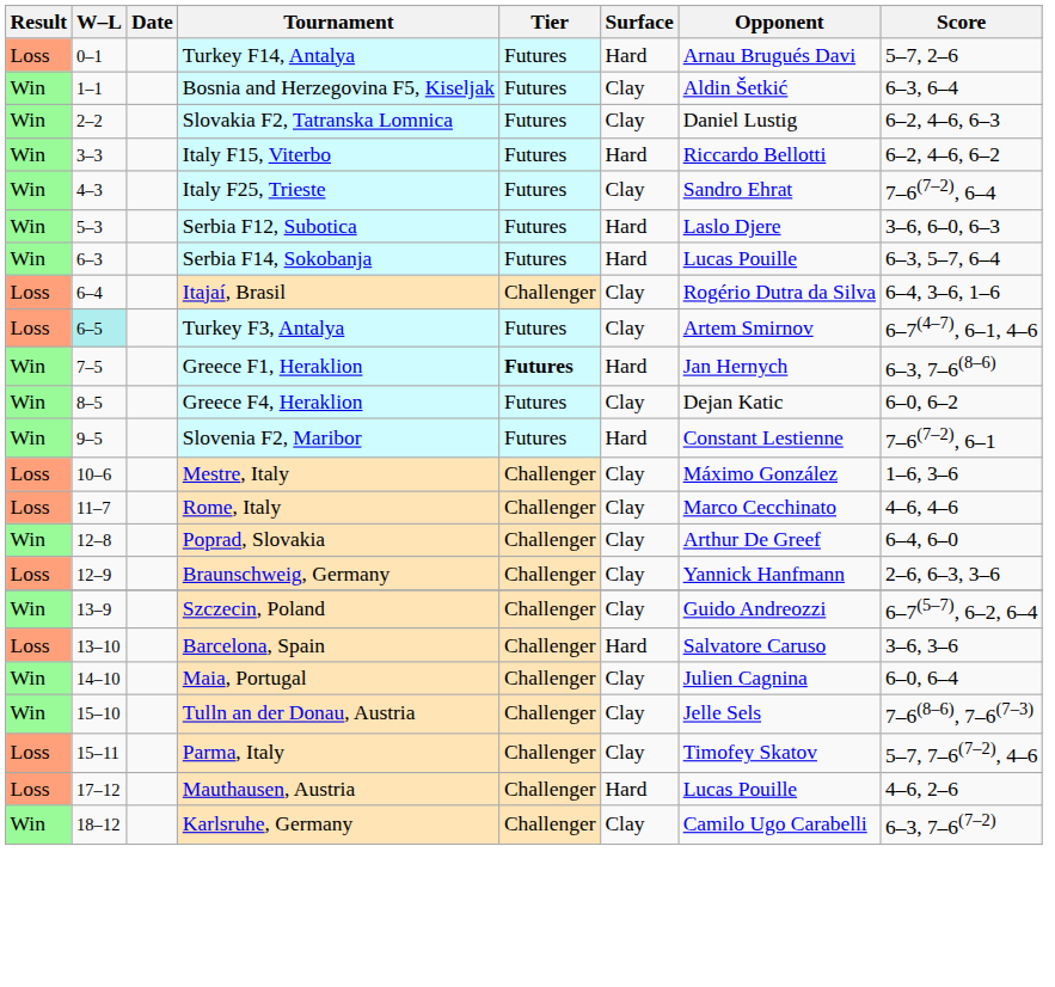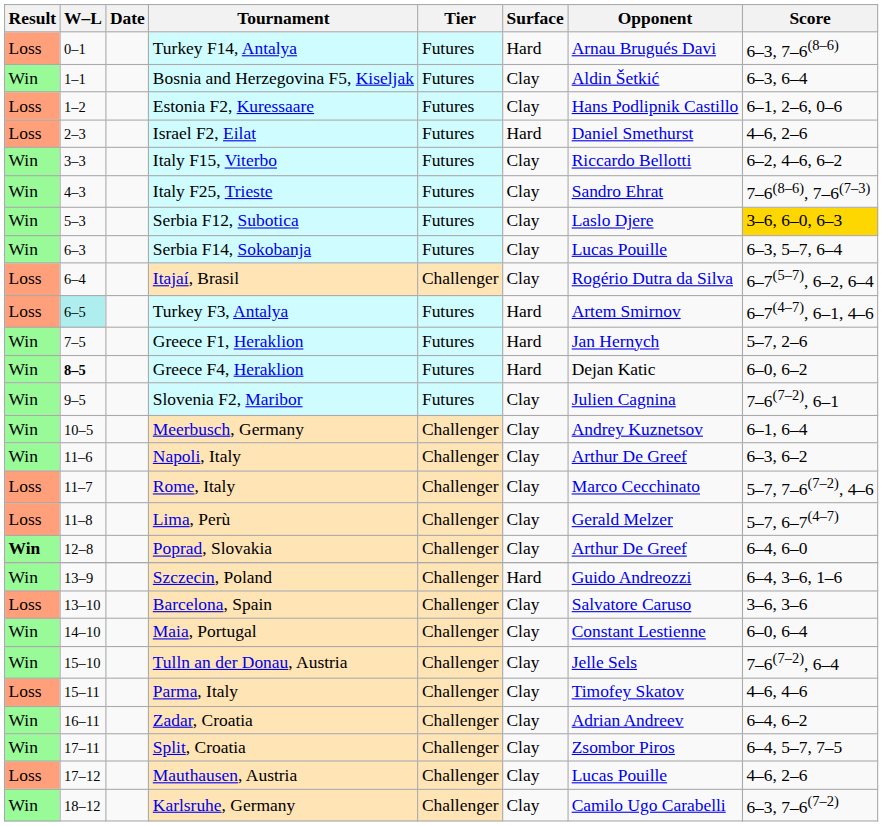Turkey F14, Antalya | Score: 5–7, 2–6 -> 6–3, 7–6(8–6)
+ row: Loss | 1–2 | Estonia F2, Kuressaare | Futures | Clay | Hans Podlipnik Castillo | 6–1, 2–6, 0–6
- row: Win | 2–2 | Slovakia F2, Tatranska Lomnica | Futures | Clay | Daniel Lustig | 6–2, 4–6, 6–3
+ row: Loss | 2–3 | Israel F2, Eilat | Futures | Hard | Daniel Smethurst | 4–6, 2–6
Italy F15, Viterbo | Surface: Hard -> Clay
Italy F25, Trieste | Score: 7–6(7–2), 6–4 -> 7–6(8–6), 7–6(7–3)
Serbia F12, Subotica | Surface: Hard -> Clay
Serbia F12, Subotica | Score: no background -> gold background
Serbia F14, Sokobanja | Surface: Hard -> Clay
Itajaí, Brasil | Score: 6–4, 3–6, 1–6 -> 6–7(5–7), 6–2, 6–4
Turkey F3, Antalya | Surface: Clay -> Hard
Greece F1, Heraklion | Tier: bold -> normal
Greece F1, Heraklion | Score: 6–3, 7–6(8–6) -> 5–7, 2–6
Greece F4, Heraklion | W–L: normal -> bold
Greece F4, Heraklion | Surface: Clay -> Hard
Slovenia F2, Maribor | Surface: Hard -> Clay
Slovenia F2, Maribor | Opponent: Constant Lestienne -> Julien Cagnina
+ row: Win | 10–5 | Meerbusch, Germany | Challenger | Clay | Andrey Kuznetsov | 6–1, 6–4
- row: Loss | 10–6 | Mestre, Italy | Challenger | Clay | Máximo González | 1–6, 3–6
+ row: Win | 11–6 | Napoli, Italy | Challenger | Clay | Arthur De Greef | 6–3, 6–2
Rome, Italy | Score: 4–6, 4–6 -> 5–7, 7–6(7–2), 4–6
+ row: Loss | 11–8 | Lima, Perù | Challenger | Clay | Gerald Melzer | 5–7, 6–7(4–7)
Poprad, Slovakia | Result: normal -> bold
- row: Loss | 12–9 | Braunschweig, Germany | Challenger | Clay | Yannick Hanfmann | 2–6, 6–3, 3–6
Szczecin, Poland | Surface: Clay -> Hard
Szczecin, Poland | Score: 6–7(5–7), 6–2, 6–4 -> 6–4, 3–6, 1–6
Barcelona, Spain | Surface: Hard -> Clay
Maia, Portugal | Opponent: Julien Cagnina -> Constant Lestienne
Tulln an der Donau, Austria | Score: 7–6(8–6), 7–6(7–3) -> 7–6(7–2), 6–4
Parma, Italy | Score: 5–7, 7–6(7–2), 4–6 -> 4–6, 4–6
+ row: Win | 16–11 | Zadar, Croatia | Challenger | Clay | Adrian Andreev | 6–4, 6–2
+ row: Win | 17–11 | Split, Croatia | Challenger | Clay | Zsombor Piros | 6–4, 5–7, 7–5
Mauthausen, Austria | Surface: Hard -> Clay
